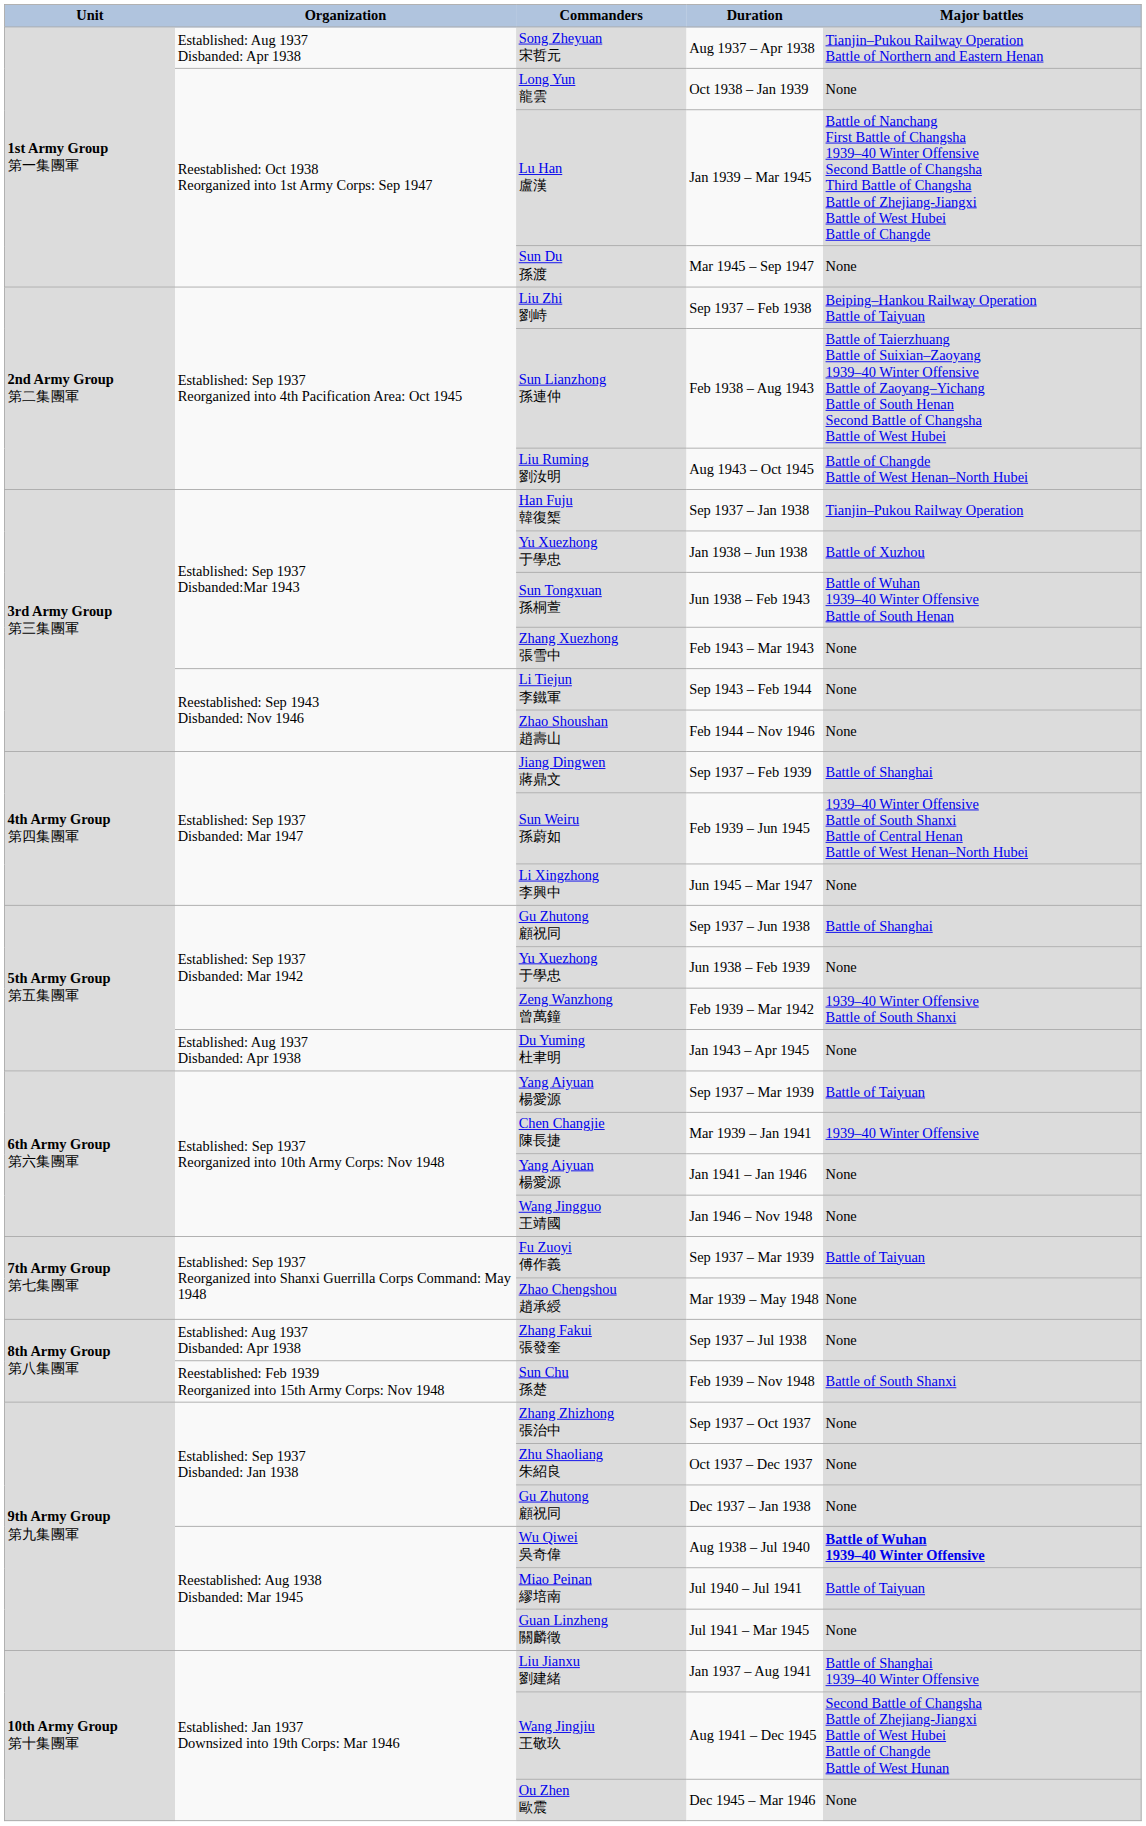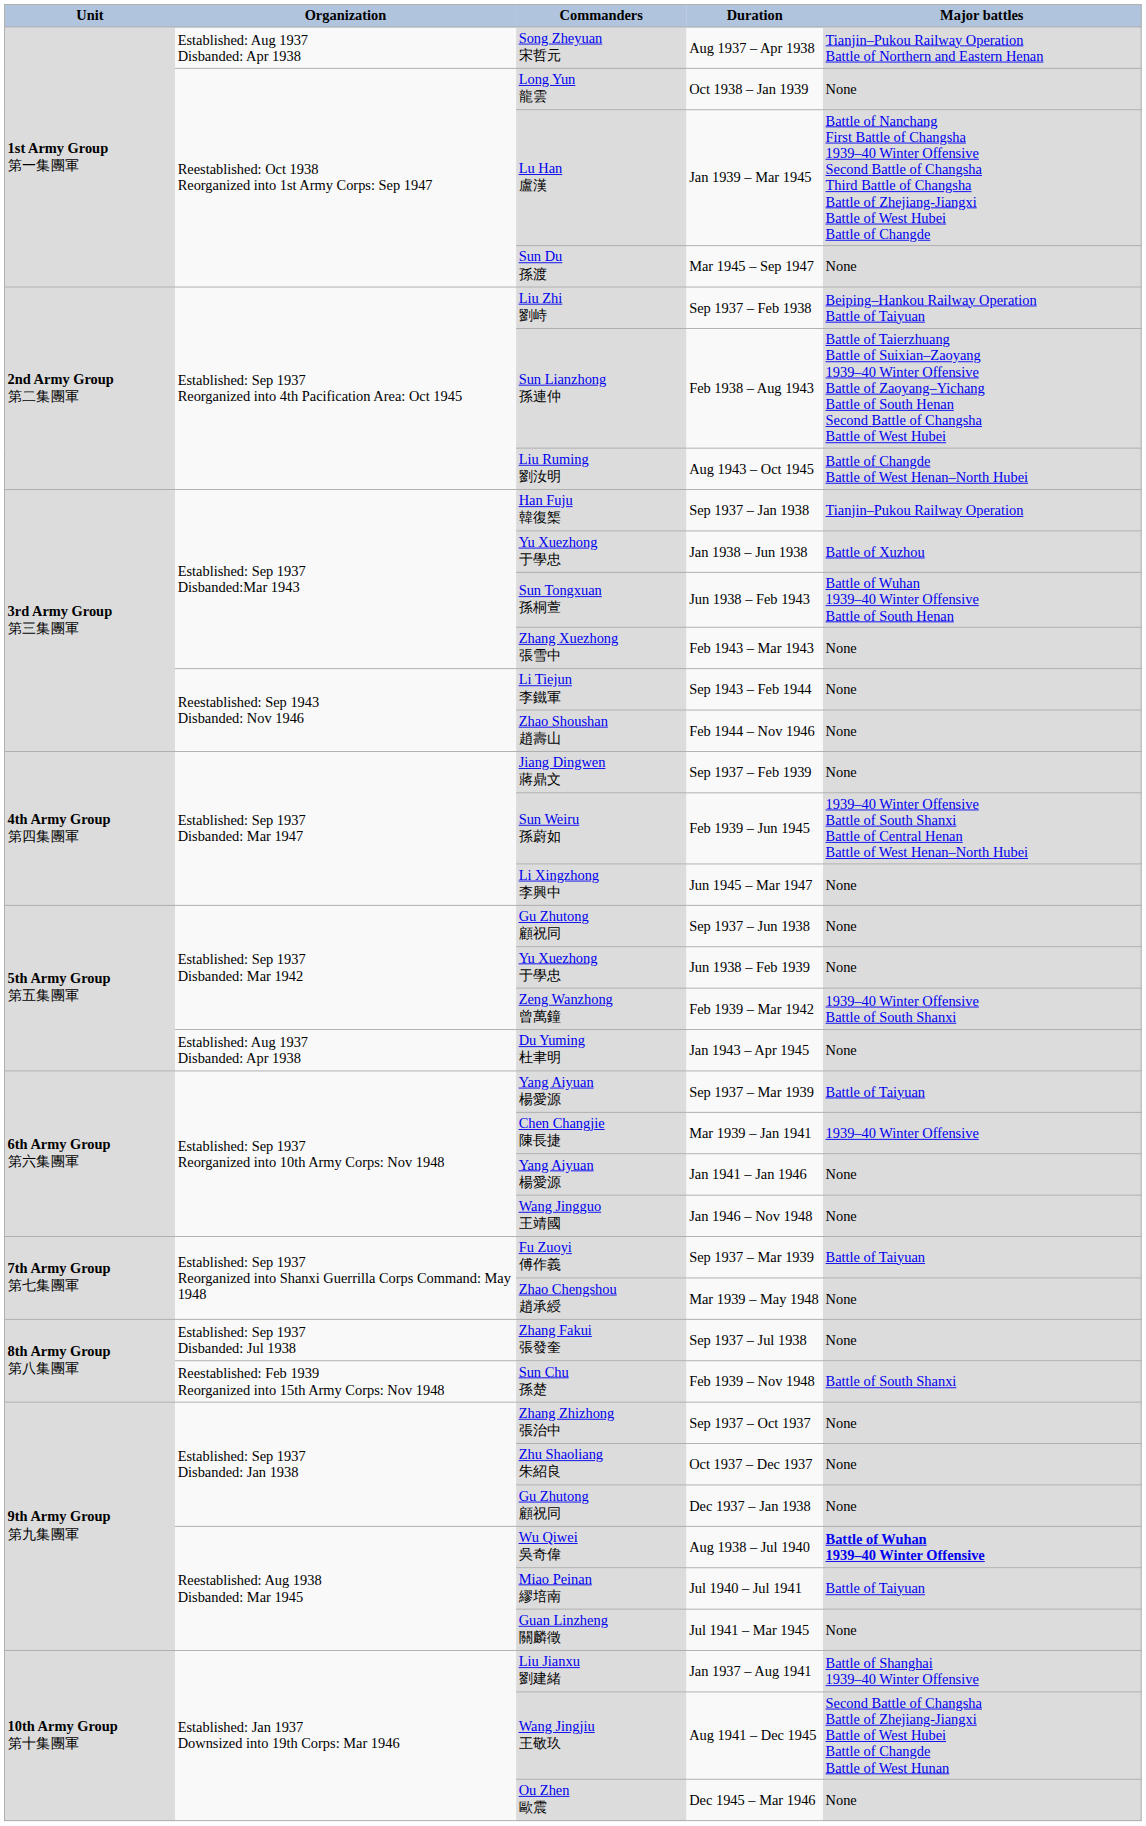Sep 1937 – Feb 1939 | Major battles: Battle of Shanghai -> None
Sep 1937 – Jun 1938 | Major battles: Battle of Shanghai -> None
Sep 1937 – Jul 1938 | Organization: Established: Aug 1937 Disbanded: Apr 1938 -> Established: Sep 1937 Disbanded: Jul 1938
